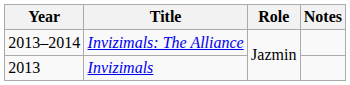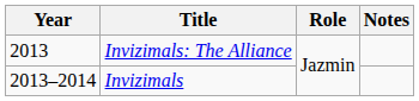Invizimals: The Alliance | Year: 2013–2014 -> 2013
Invizimals | Year: 2013 -> 2013–2014
